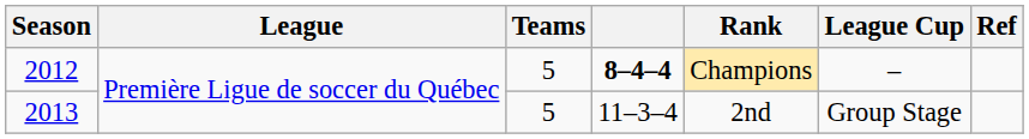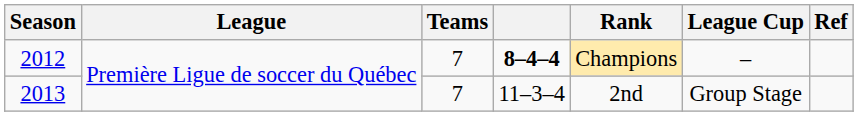2012 | Teams: 5 -> 7
2013 | Teams: 5 -> 7
